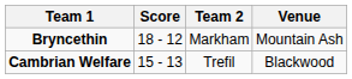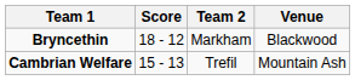Bryncethin | Venue: Mountain Ash -> Blackwood
Cambrian Welfare | Venue: Blackwood -> Mountain Ash
